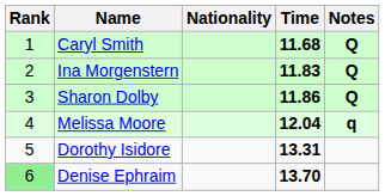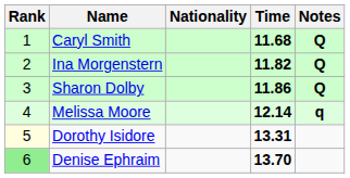Ina Morgenstern | Time: 11.83 -> 11.82
Melissa Moore | Time: 12.04 -> 12.14
Dorothy Isidore | Rank: no background -> lightyellow background
